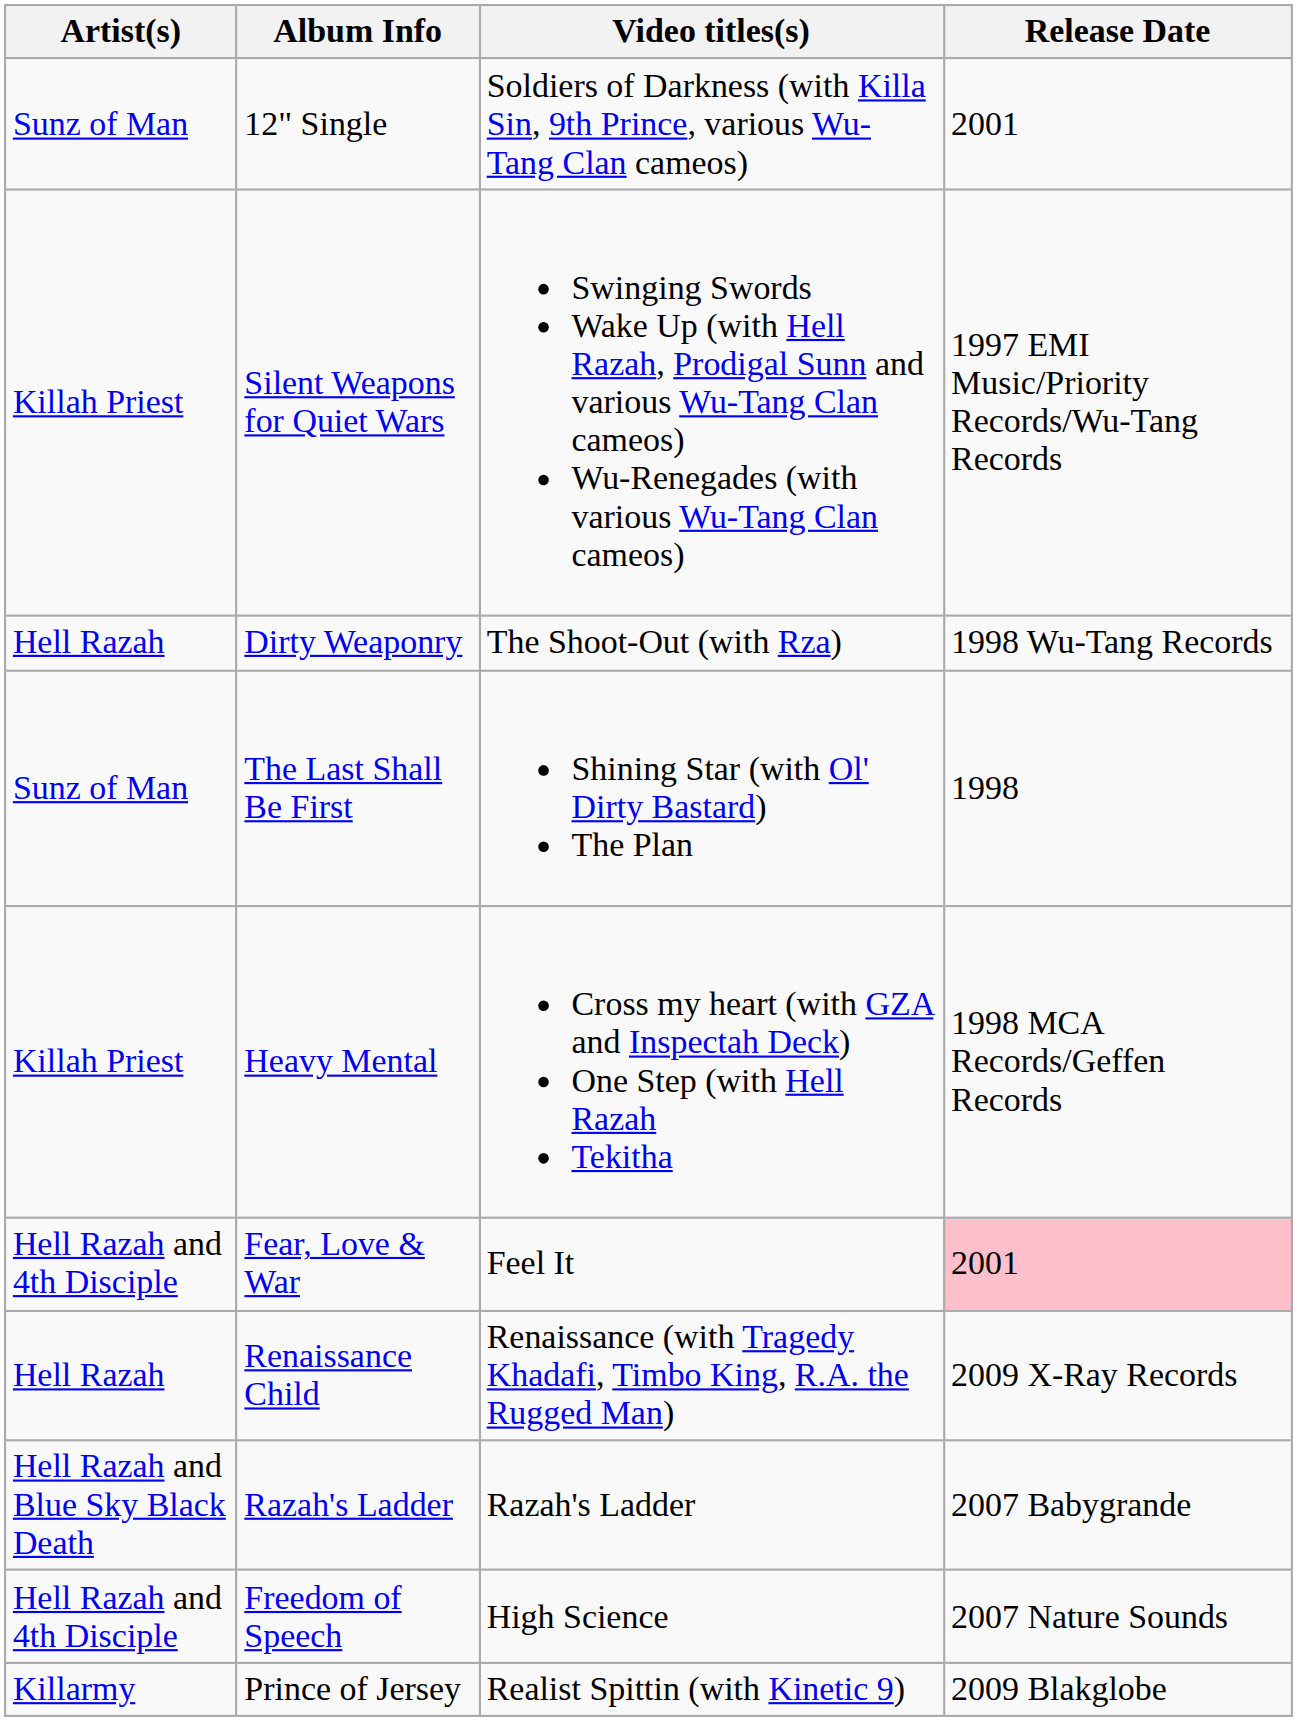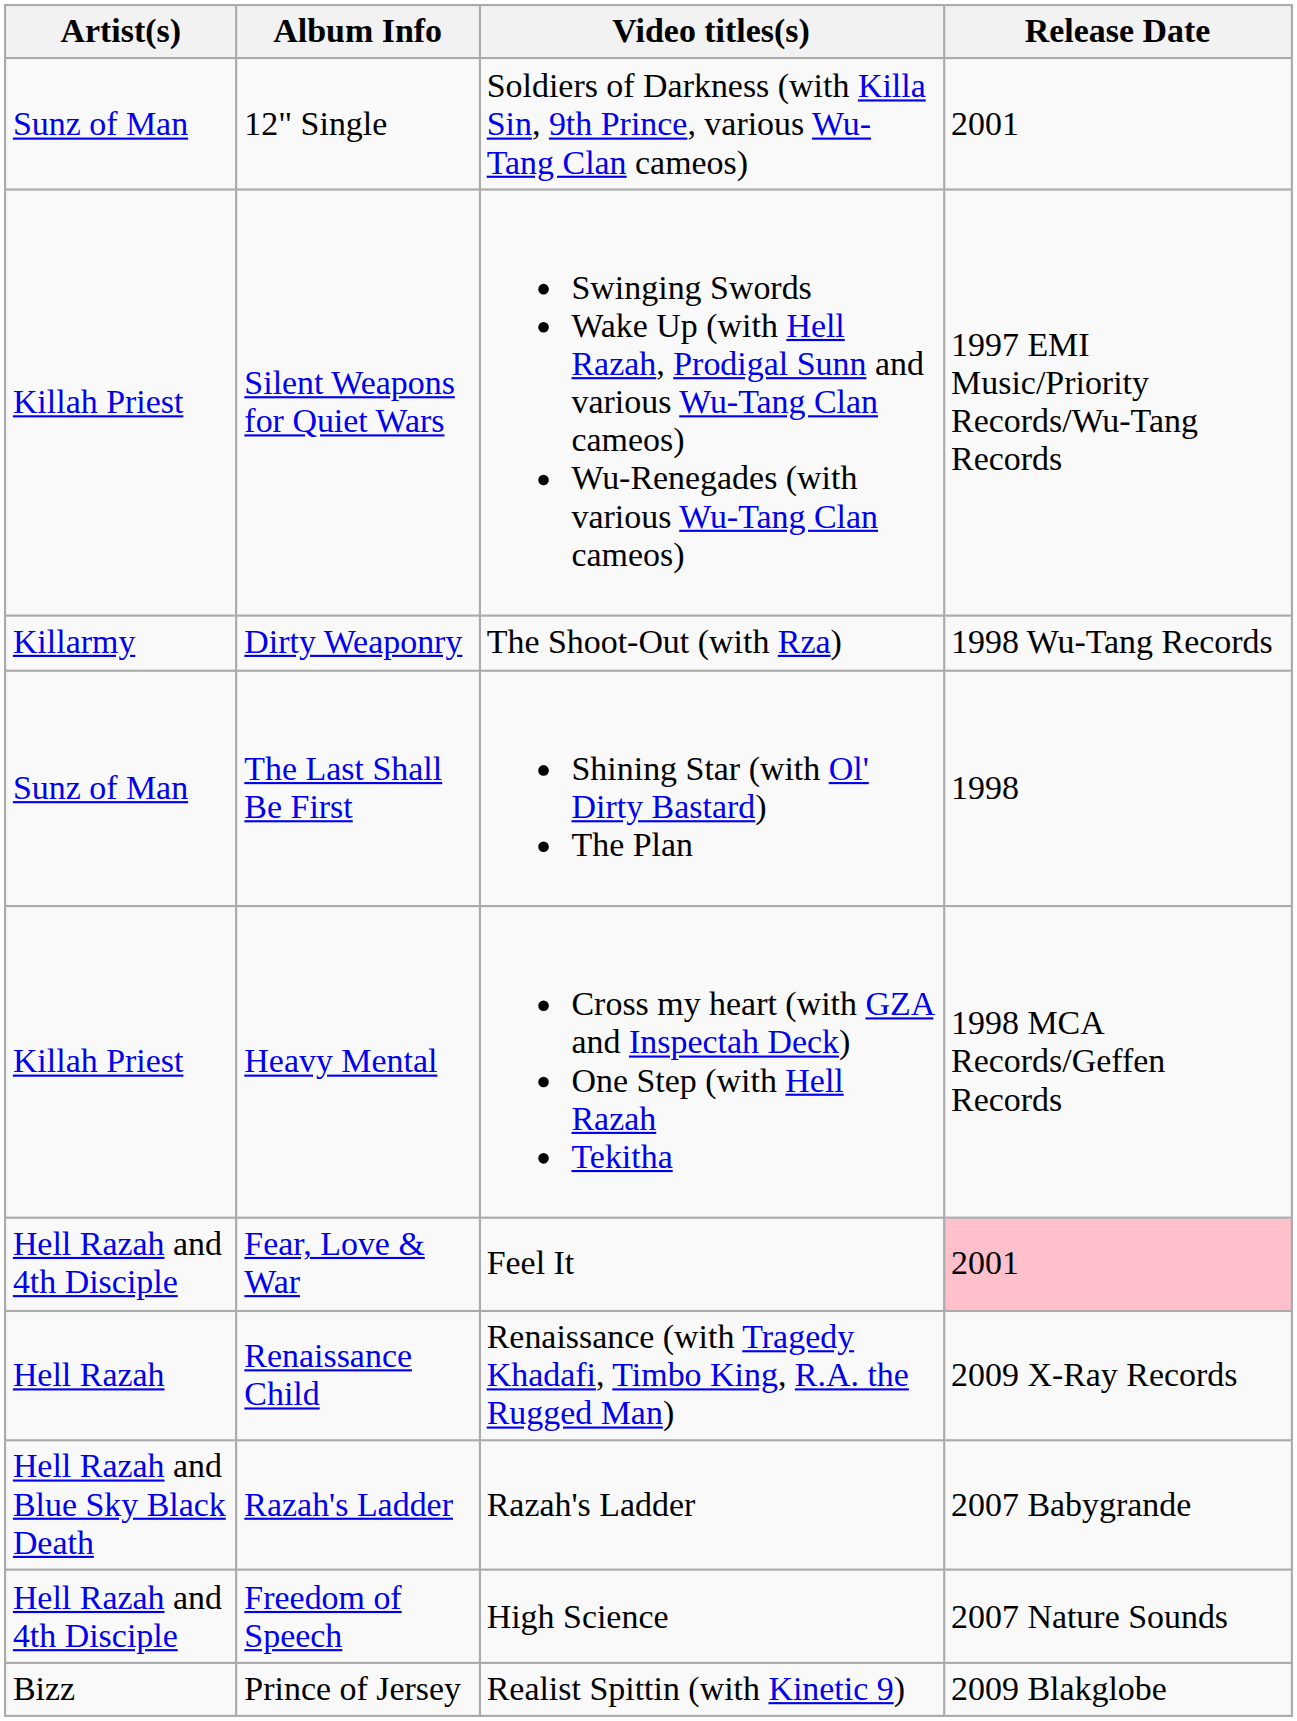Dirty Weaponry | Artist(s): Hell Razah -> Killarmy
Prince of Jersey | Artist(s): Killarmy -> Bizz
